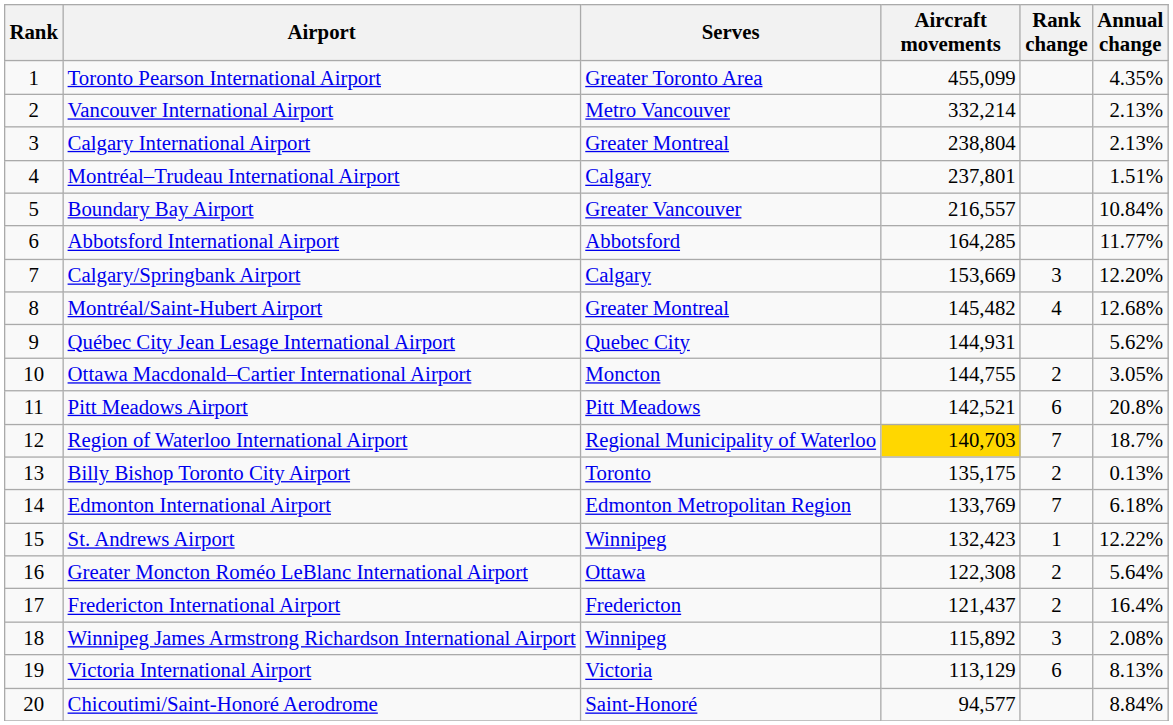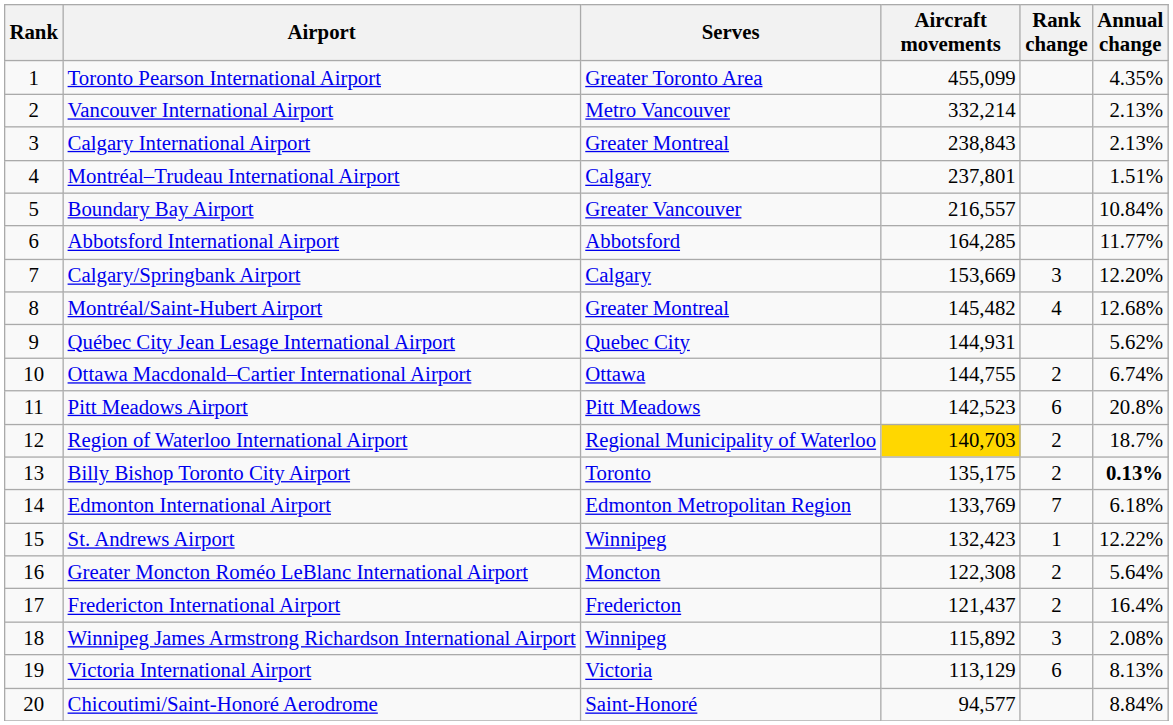Calgary International Airport | Aircraft movements: 238,804 -> 238,843
Ottawa Macdonald–Cartier International Airport | Serves: Moncton -> Ottawa
Ottawa Macdonald–Cartier International Airport | Annual change: 3.05% -> 6.74%
Pitt Meadows Airport | Aircraft movements: 142,521 -> 142,523
Region of Waterloo International Airport | Rank change: 7 -> 2
Billy Bishop Toronto City Airport | Annual change: normal -> bold
Greater Moncton Roméo LeBlanc International Airport | Serves: Ottawa -> Moncton
